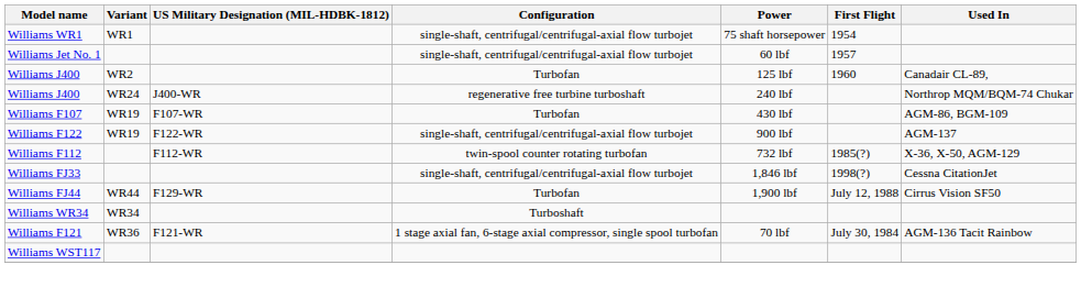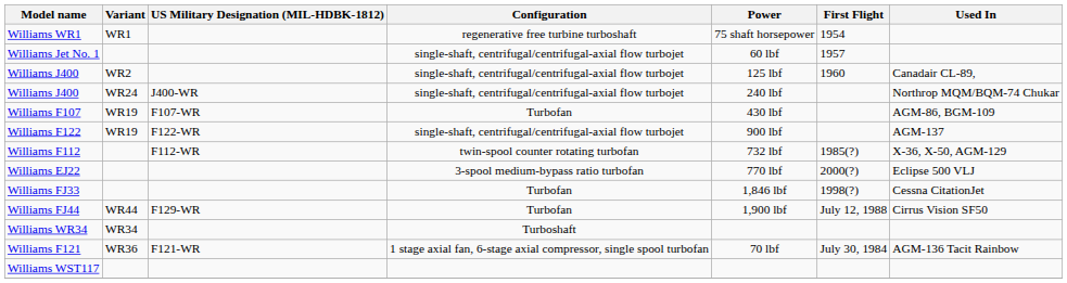Williams WR1 | Configuration: single-shaft, centrifugal/centrifugal-axial flow turbojet -> regenerative free turbine turboshaft
Williams J400 / WR2 | Configuration: Turbofan -> single-shaft, centrifugal/centrifugal-axial flow turbojet
Williams J400 / WR24 | Configuration: regenerative free turbine turboshaft -> single-shaft, centrifugal/centrifugal-axial flow turbojet
+ row: Williams EJ22 | 3-spool medium-bypass ratio turbofan | 770 lbf | 2000(?) | Eclipse 500 VLJ
Williams FJ33 | Configuration: single-shaft, centrifugal/centrifugal-axial flow turbojet -> Turbofan
